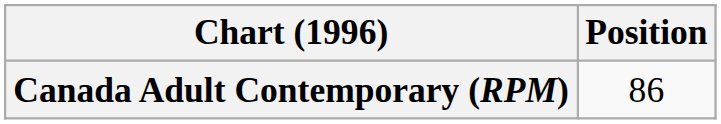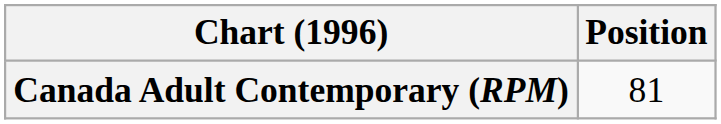Canada Adult Contemporary (RPM) | Position: 86 -> 81
